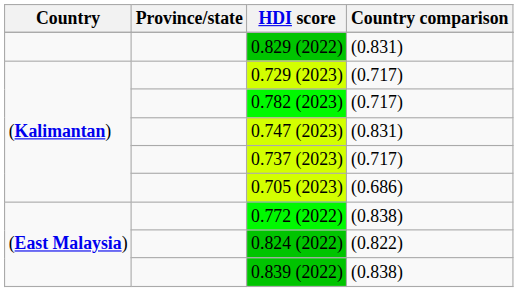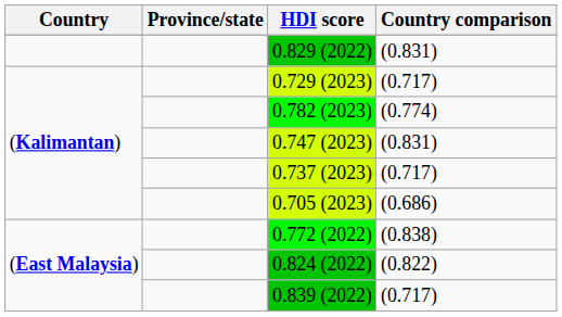0.782 (2023) | Country comparison: (0.717) -> (0.774)
0.839 (2022) | Country comparison: (0.838) -> (0.717)
